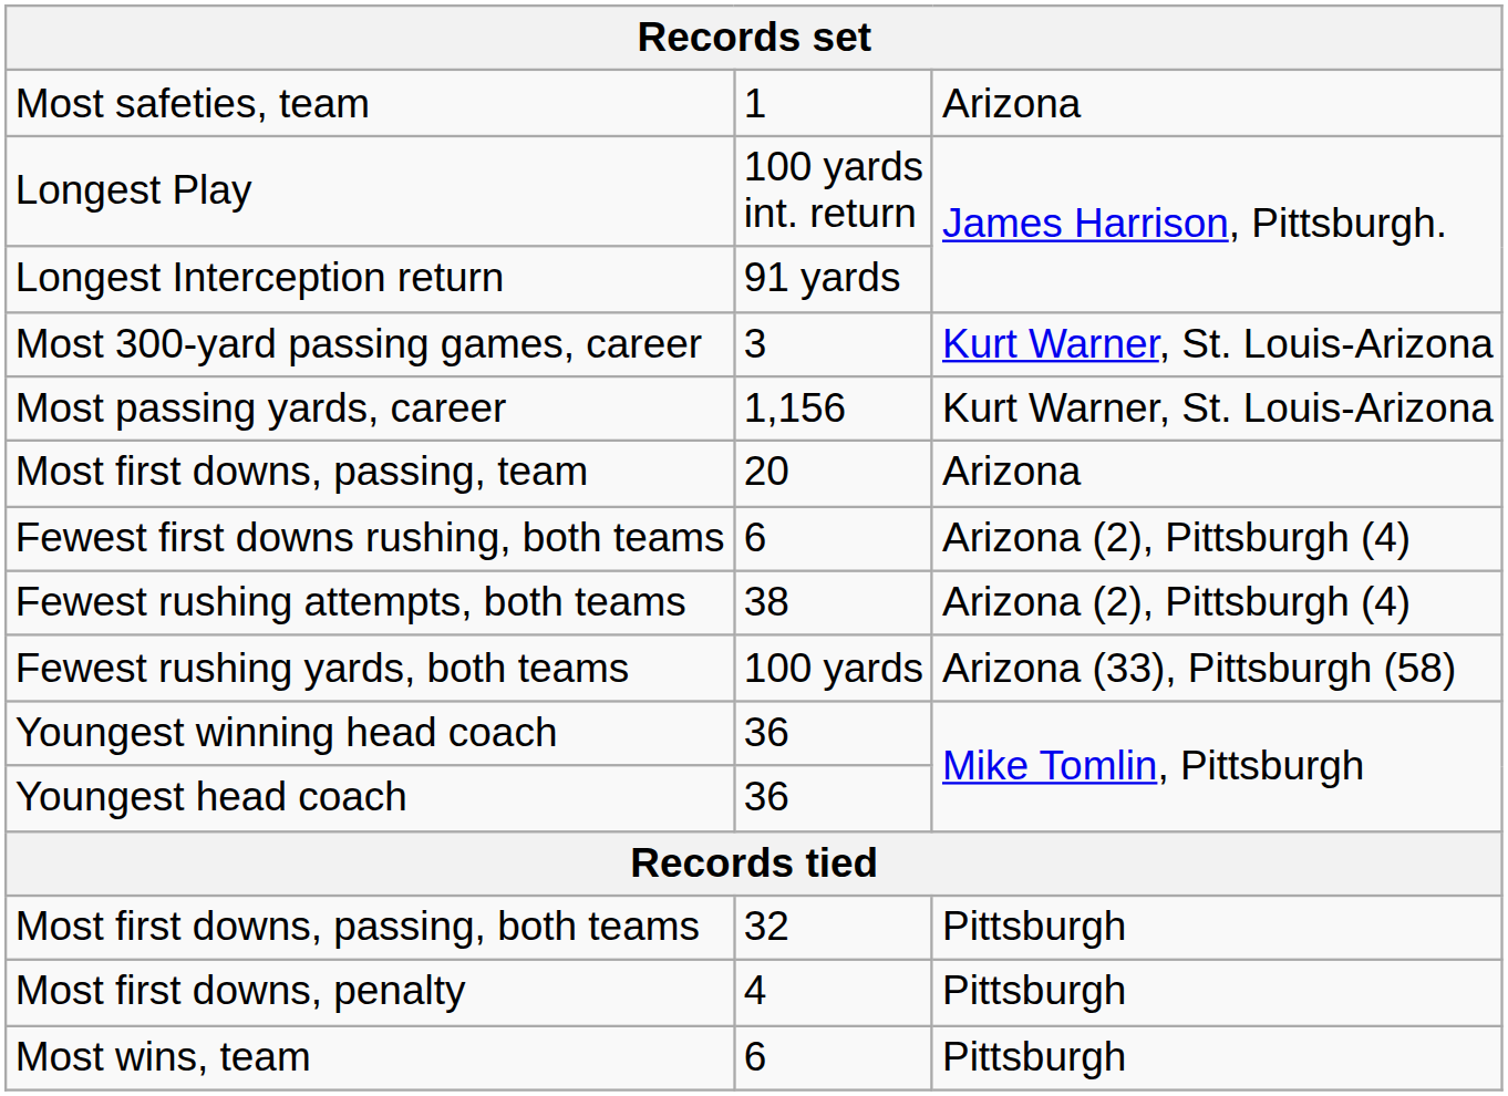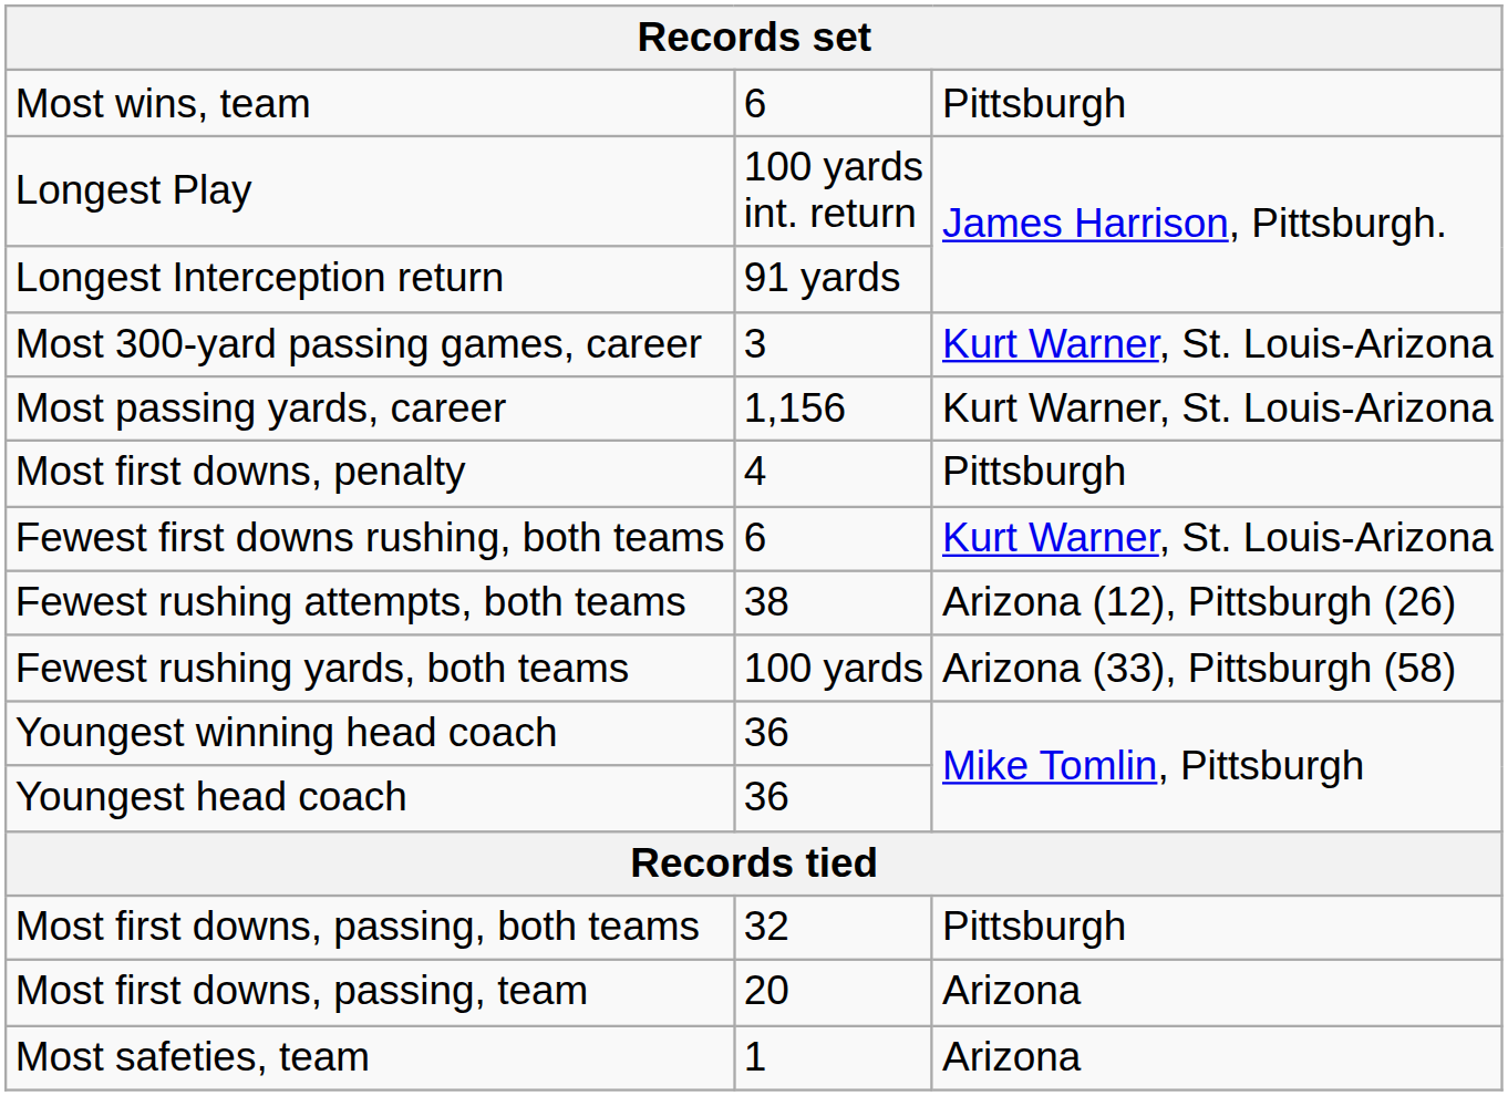rows swapped: Most wins, team <-> Most safeties, team
rows swapped: Most first downs, passing, team <-> Most first downs, penalty
Fewest first downs rushing, both teams | column 3: Arizona (2), Pittsburgh (4) -> Kurt Warner, St. Louis-Arizona
Fewest rushing attempts, both teams | column 3: Arizona (2), Pittsburgh (4) -> Arizona (12), Pittsburgh (26)
